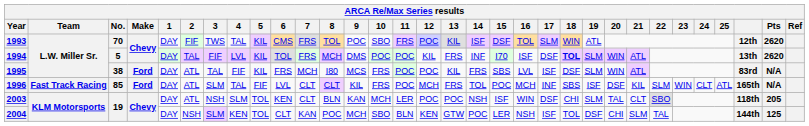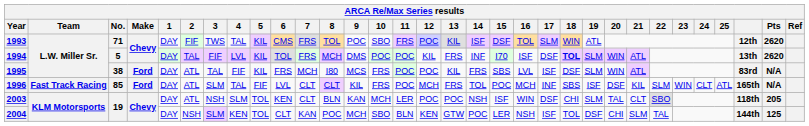1993 | No.: 70 -> 71
